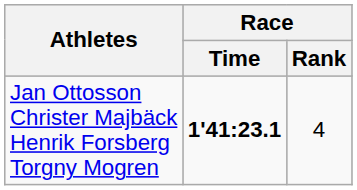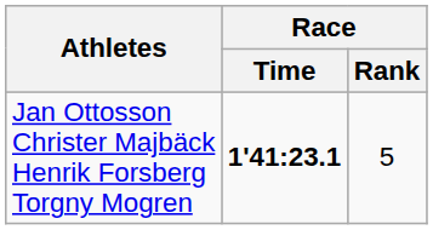Jan Ottosson Christer Majbäck Henrik Forsberg Torgny Mogren | Race / Rank: 4 -> 5
